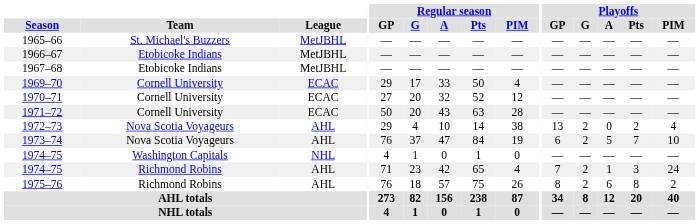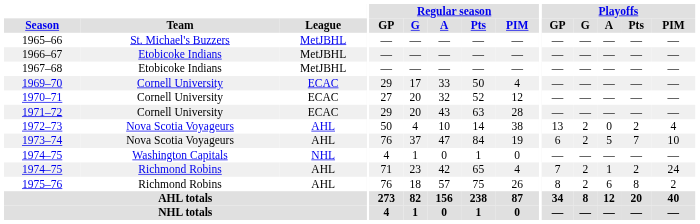1971–72 | Regular season / GP: 50 -> 29
1972–73 | Regular season / GP: 29 -> 50
1974–75 / Richmond Robins | Playoffs / Pts: 3 -> 2
